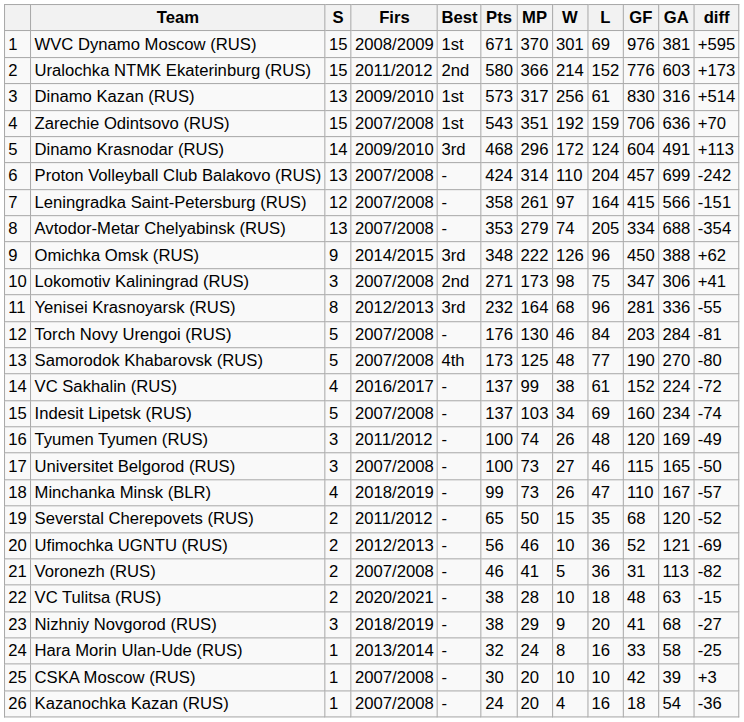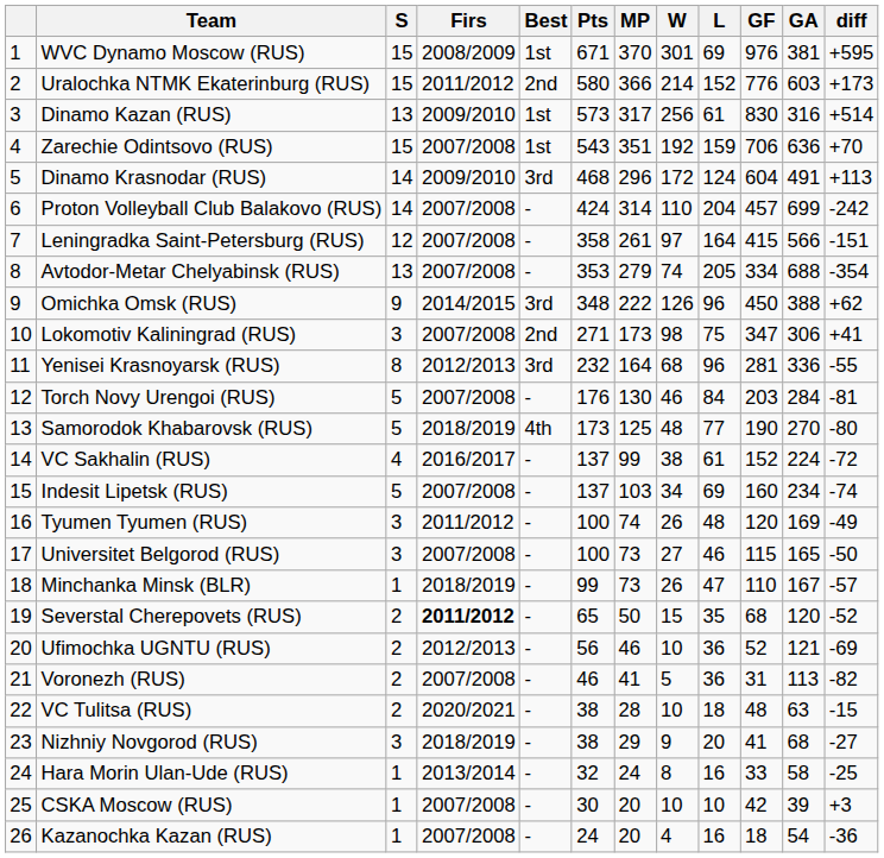Proton Volleyball Club Balakovo (RUS) | S: 13 -> 14
Samorodok Khabarovsk (RUS) | Firs: 2007/2008 -> 2018/2019
Minchanka Minsk (BLR) | S: 4 -> 1
Severstal Cherepovets (RUS) | Firs: normal -> bold
